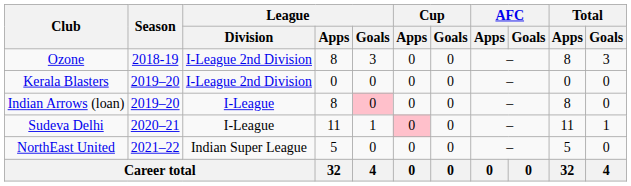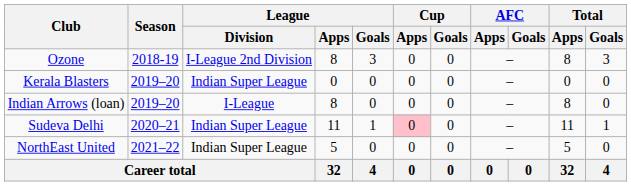Kerala Blasters | League / Division: I-League 2nd Division -> Indian Super League
Indian Arrows (loan) | League / Goals: pink background -> no background
Sudeva Delhi | League / Division: I-League -> Indian Super League
